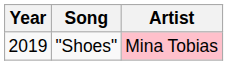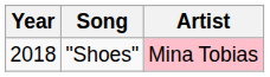"Shoes" | Year: 2019 -> 2018
